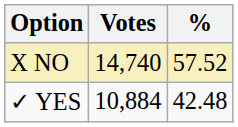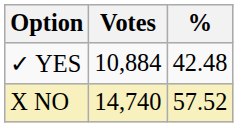rows swapped: X NO <-> ✓ YES
